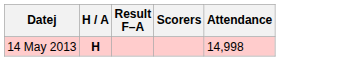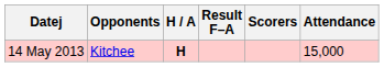+ column: Opponents | Kitchee
14 May 2013 | Attendance: 14,998 -> 15,000
